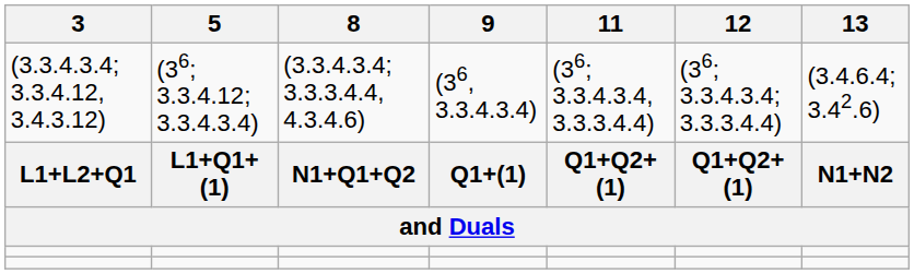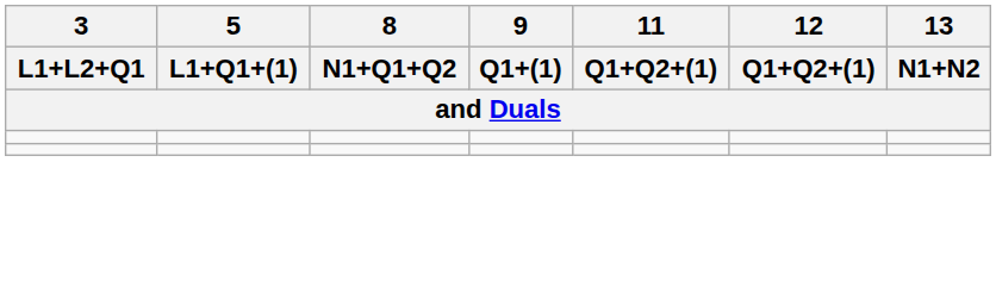- row: (3.3.4.3.4; 3.3.4.12, 3.4.3.12) | (36; 3.3.4.12; 3.3.4.3.4) | (3.3.4.3.4; 3.3.3.4.4, 4.3.4.6) | (36, 3.3.4.3.4) | (36; 3.3.4.3.4, 3.3.3.4.4) | (36; 3.3.4.3.4; 3.3.3.4.4) | (3.4.6.4; 3.42.6)
